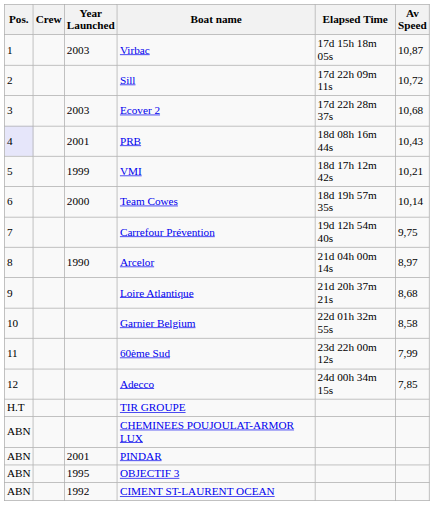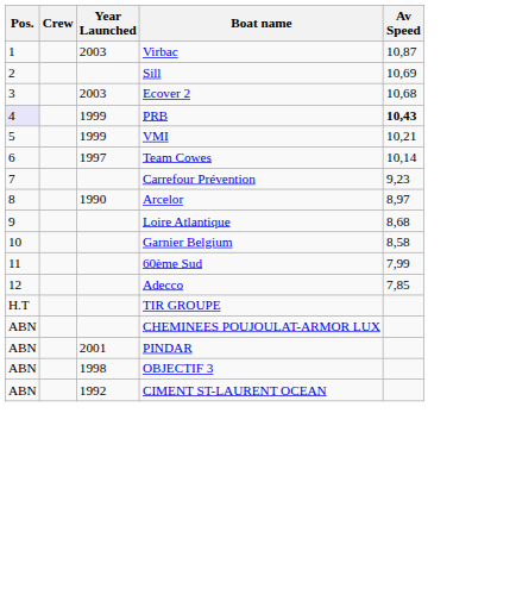- column: Elapsed Time | 17d 15h 18m 05s | 17d 22h 09m 11s | 17d 22h 28m 37s | 18d 08h 16m 44s | 18d 17h 12m 42s | 18d 19h 57m 35s | 19d 12h 54m 40s | 21d 04h 00m 14s | 21d 20h 37m 21s | 22d 01h 32m 55s | 23d 22h 00m 12s | 24d 00h 34m 15s
Sill | Av Speed: 10,72 -> 10,69
PRB | Year Launched: 2001 -> 1999
PRB | Av Speed: normal -> bold
Team Cowes | Year Launched: 2000 -> 1997
Carrefour Prévention | Av Speed: 9,75 -> 9,23
OBJECTIF 3 | Year Launched: 1995 -> 1998
